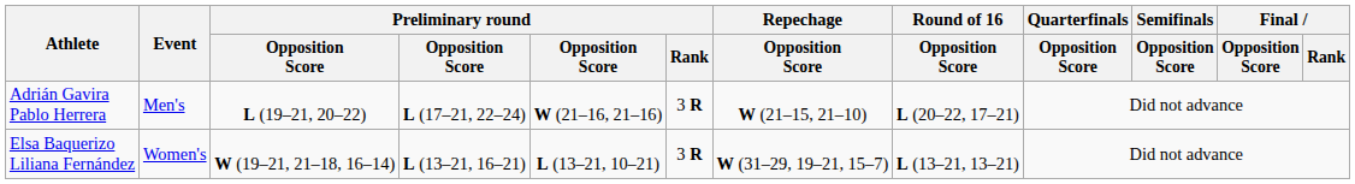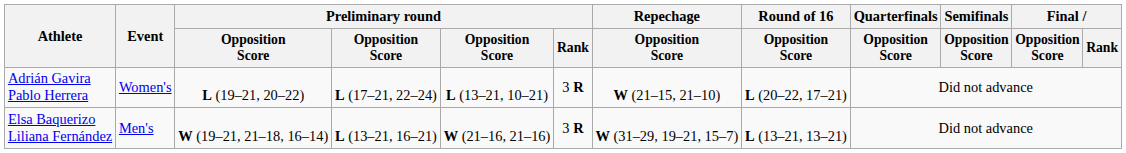Adrián Gavira Pablo Herrera | Event: Men's -> Women's
Adrián Gavira Pablo Herrera | column 5: W (21–16, 21–16) -> L (13–21, 10–21)
Elsa Baquerizo Liliana Fernández | Event: Women's -> Men's
Elsa Baquerizo Liliana Fernández | column 5: L (13–21, 10–21) -> W (21–16, 21–16)
